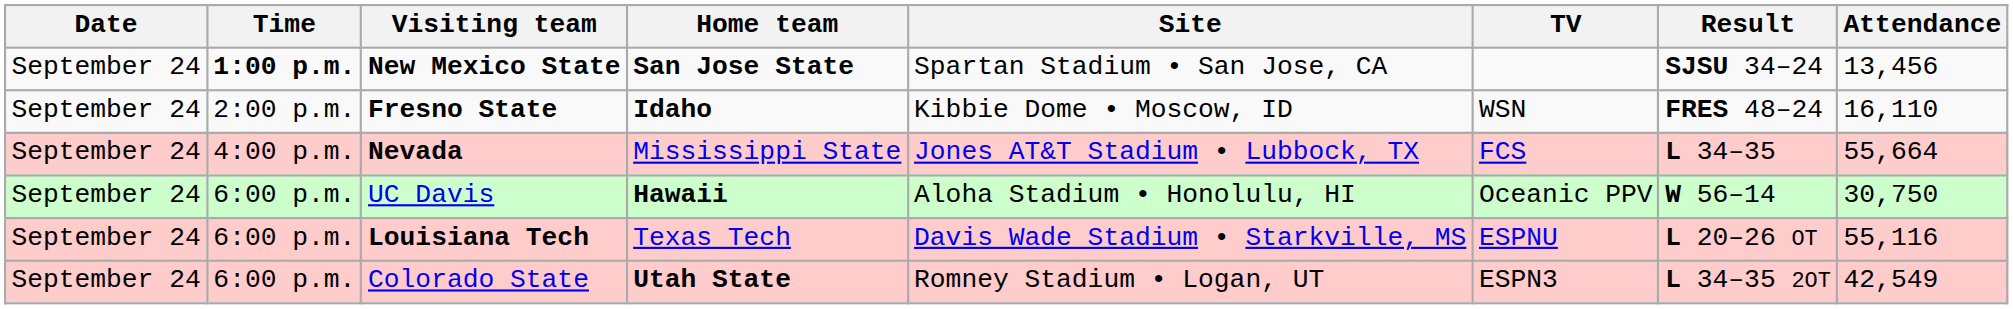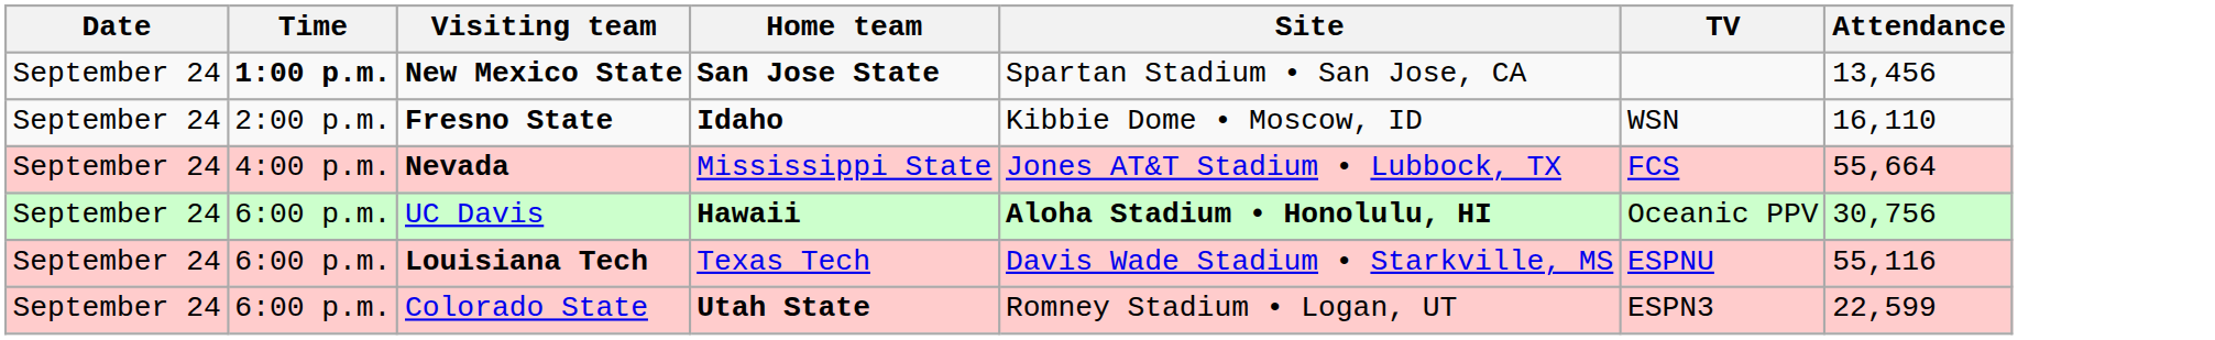- column: Result | SJSU 34–24 | FRES 48–24 | L 34–35 | W 56–14 | L 20–26 OT | L 34–35 2OT
UC Davis | Site: normal -> bold
UC Davis | Attendance: 30,750 -> 30,756
Colorado State | Attendance: 42,549 -> 22,599
